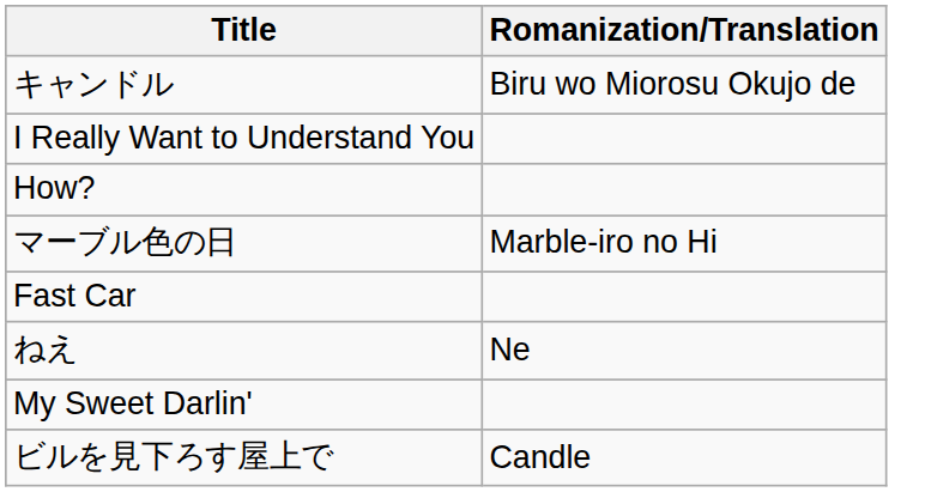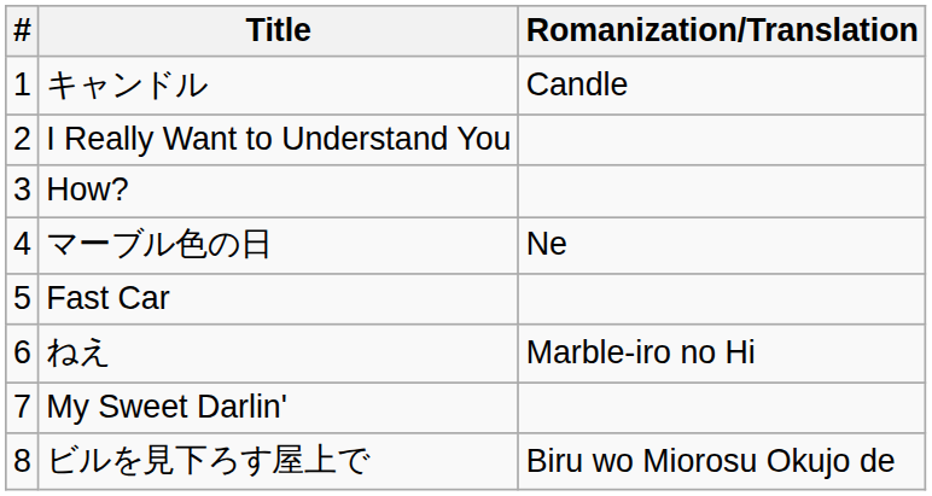+ column: # | 1 | 2 | 3 | 4 | 5 | 6 | 7 | 8
キャンドル | Romanization/Translation: Biru wo Miorosu Okujo de -> Candle
マーブル色の日 | Romanization/Translation: Marble-iro no Hi -> Ne
ねえ | Romanization/Translation: Ne -> Marble-iro no Hi
ビルを見下ろす屋上で | Romanization/Translation: Candle -> Biru wo Miorosu Okujo de
